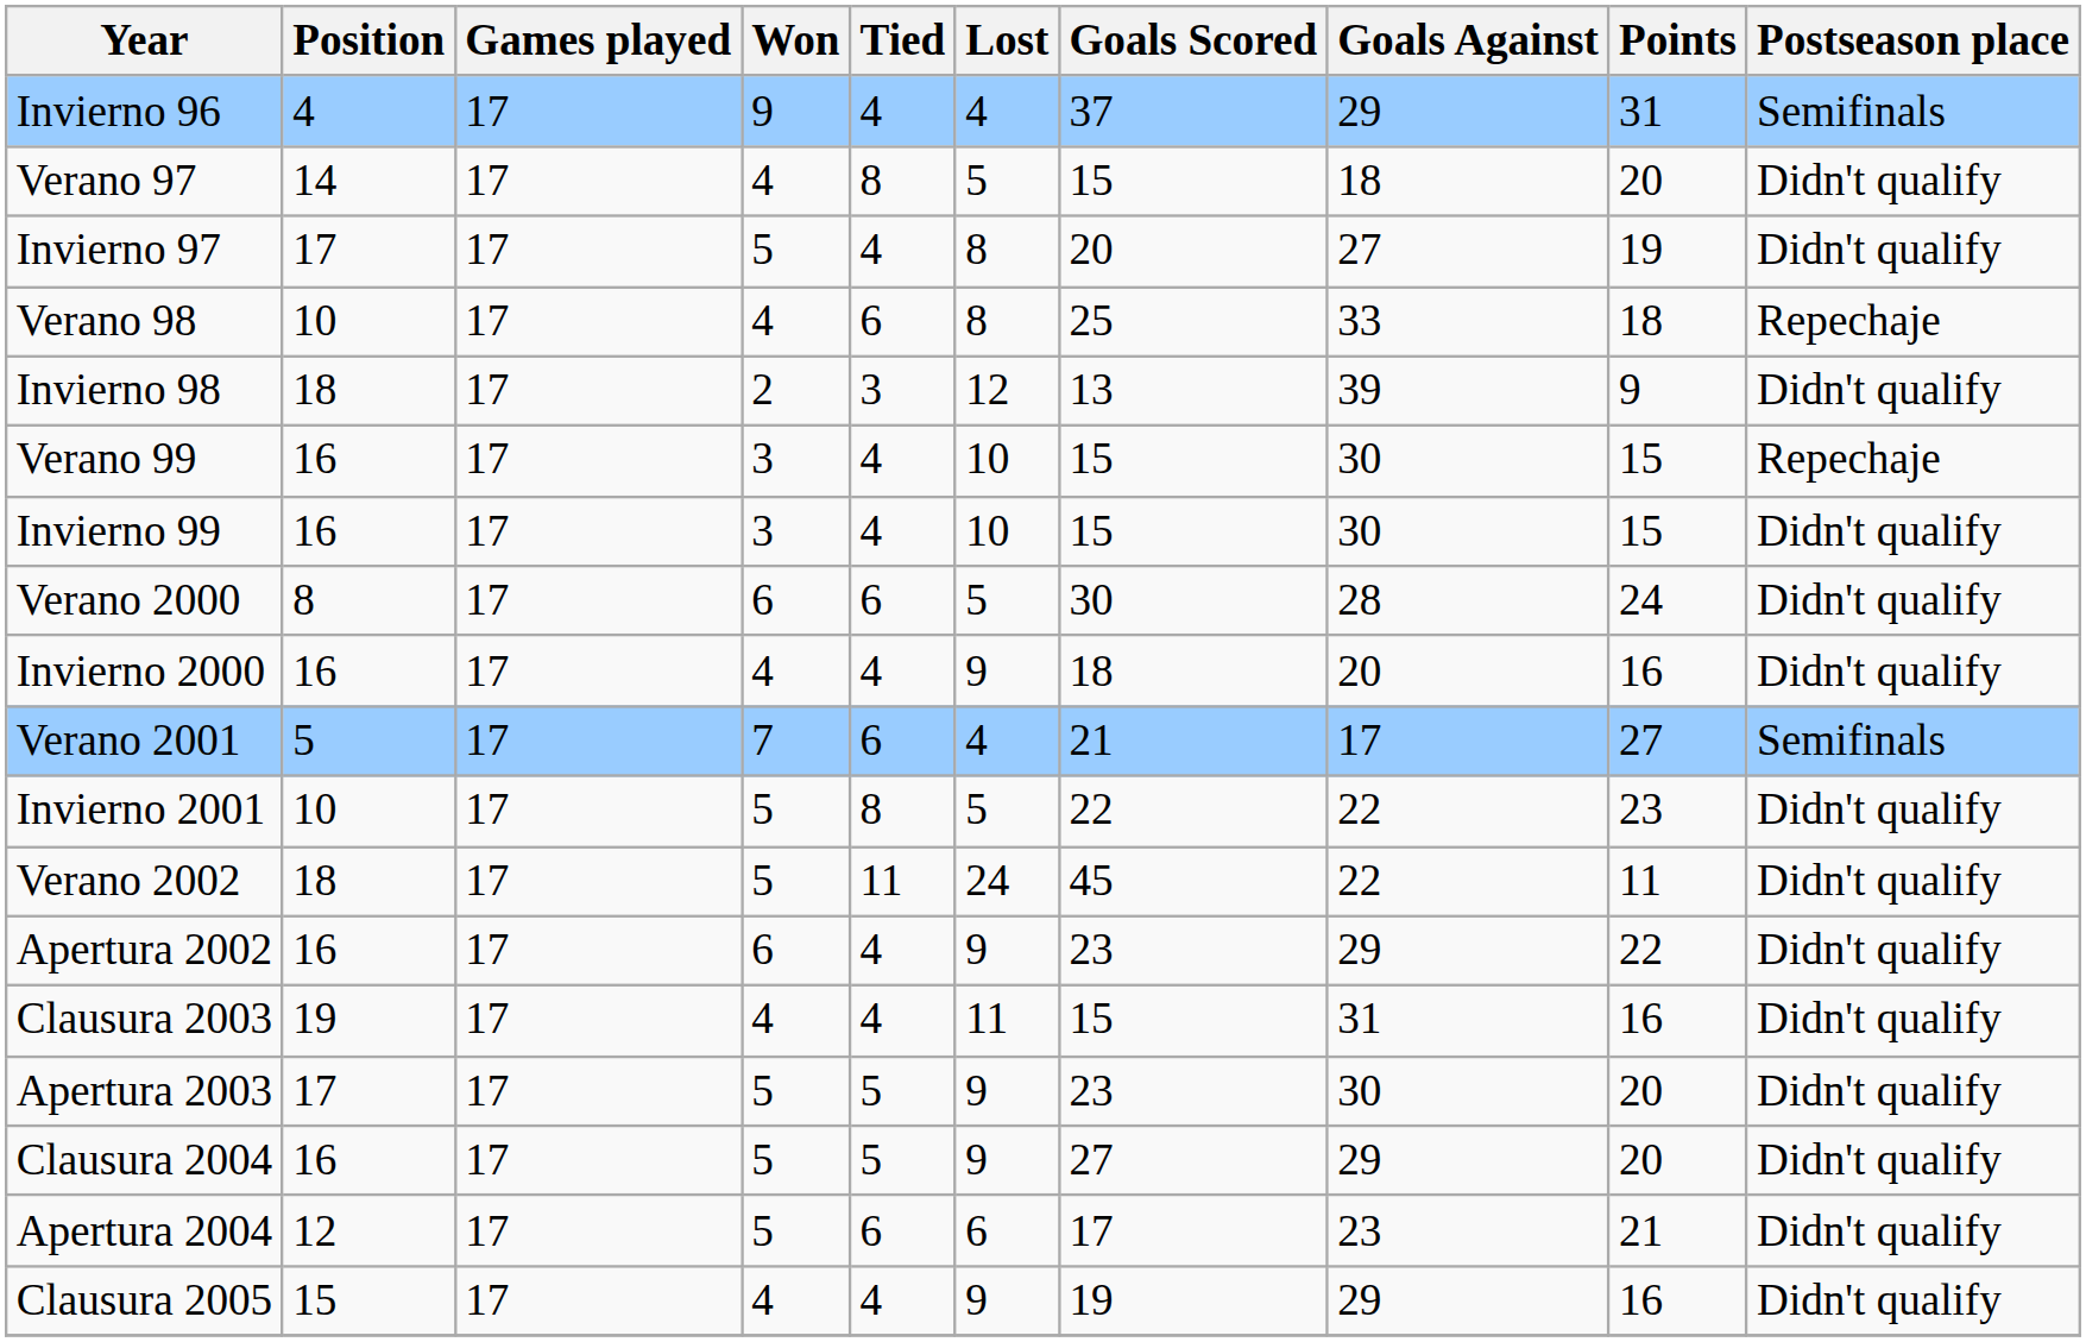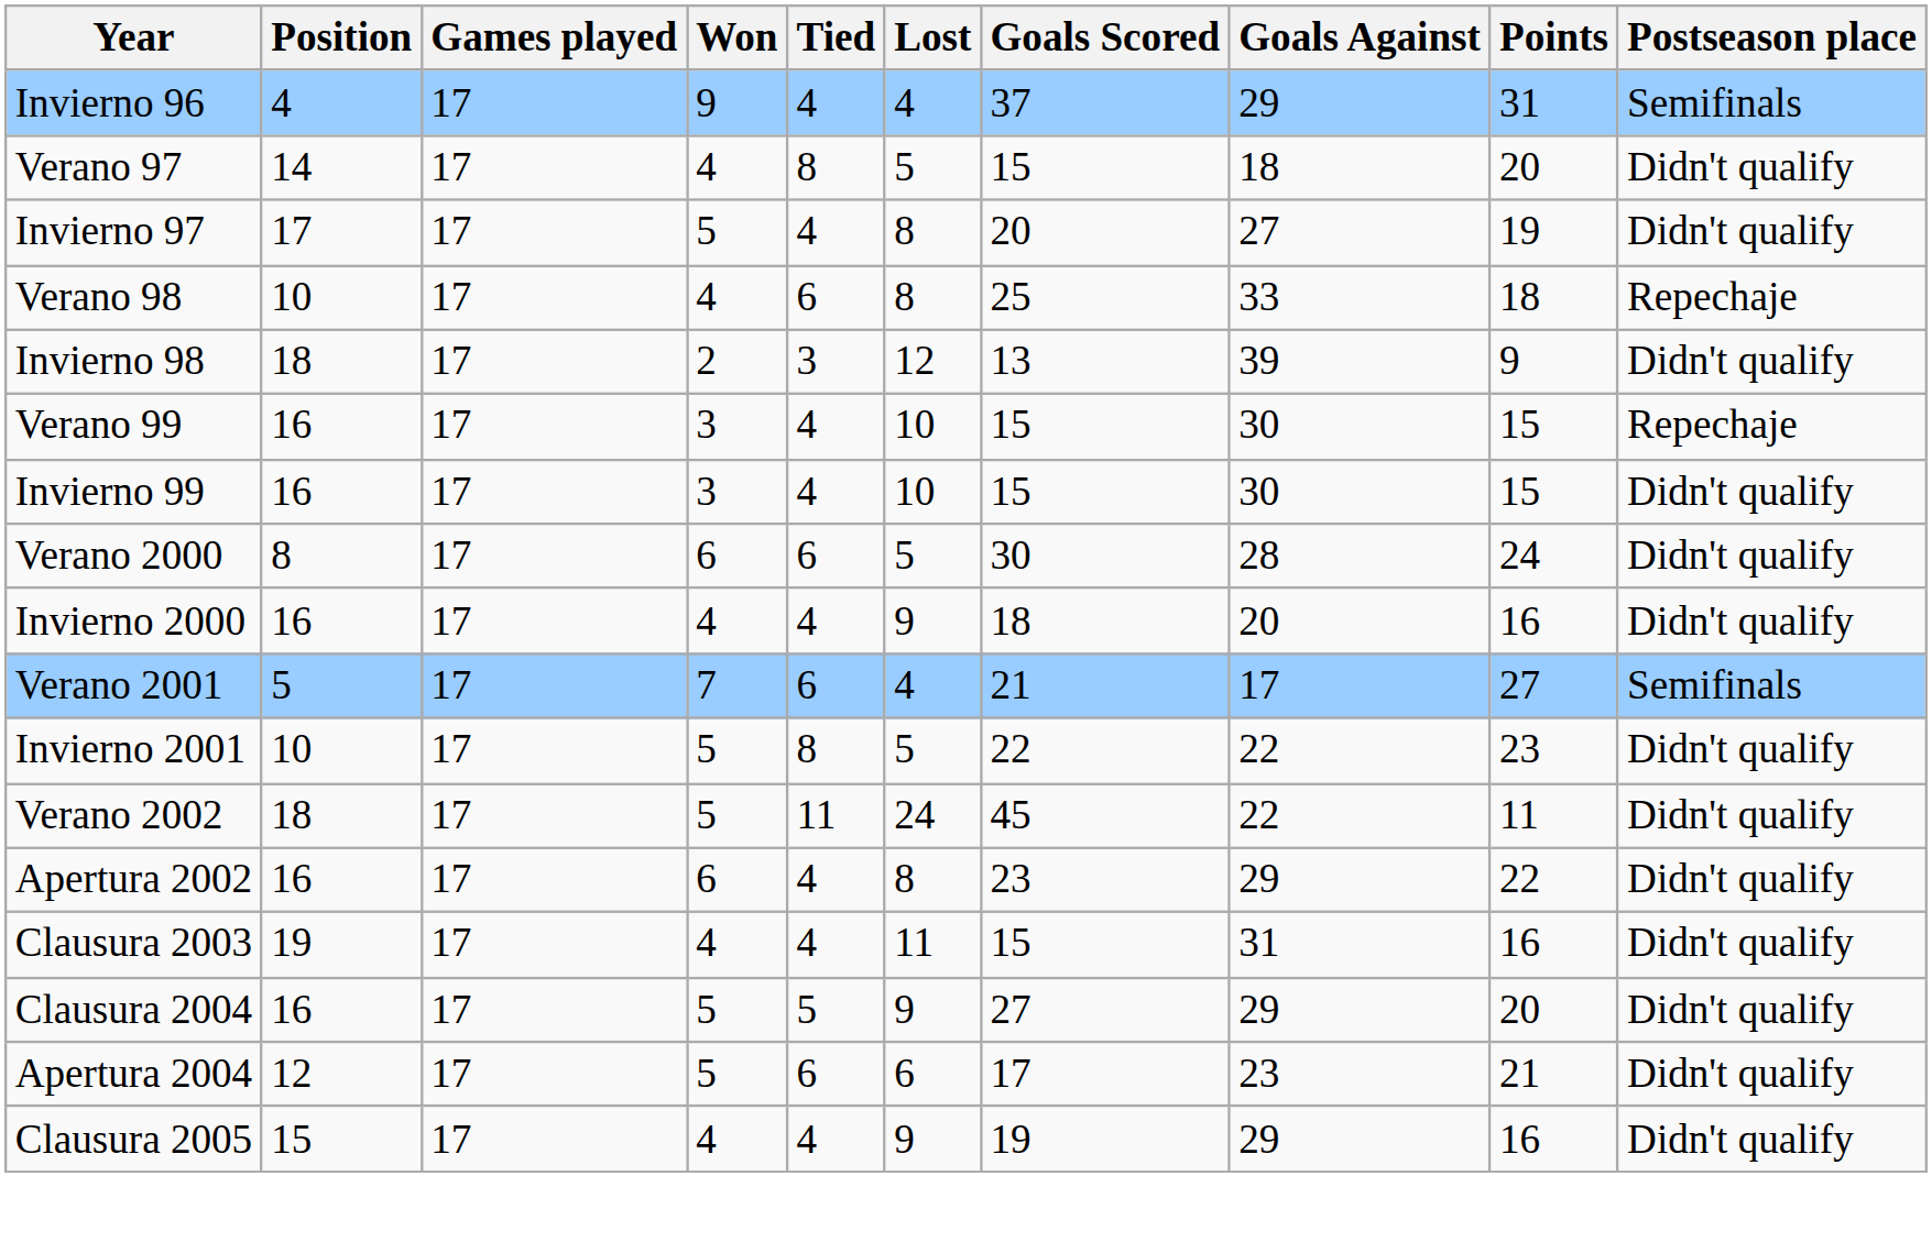Apertura 2002 | Lost: 9 -> 8
- row: Apertura 2003 | 17 | 17 | 5 | 5 | 9 | 23 | 30 | 20 | Didn't qualify
